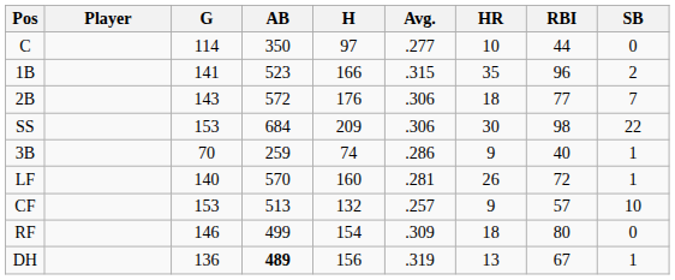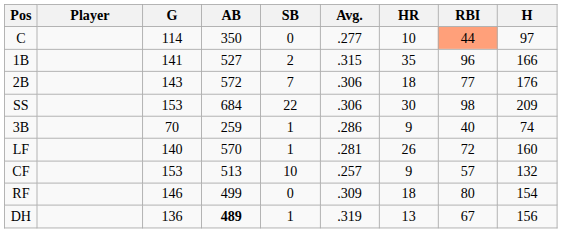columns swapped: H <-> SB
C | RBI: no background -> lightsalmon background
1B | AB: 523 -> 527
